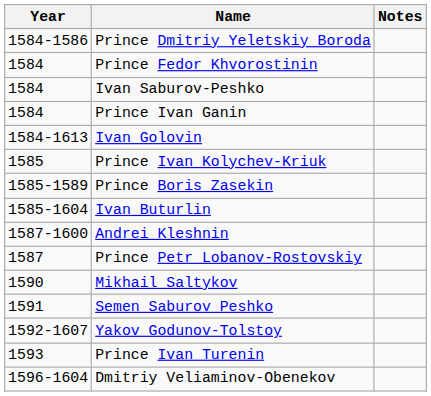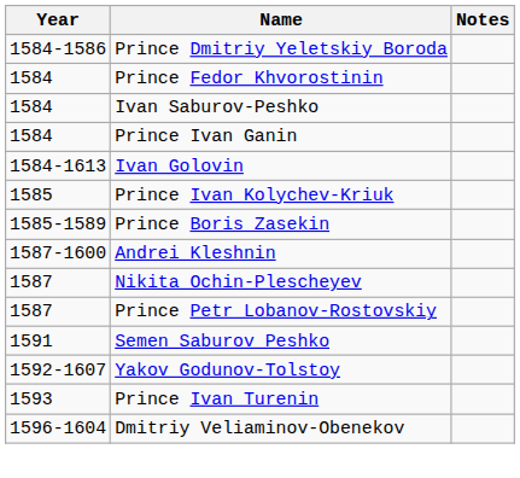- row: 1585-1604 | Ivan Buturlin
+ row: 1587 | Nikita Ochin-Plescheyev
- row: 1590 | Mikhail Saltykov
